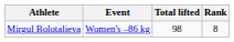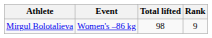Mirgul Bolotalieva | Rank: 8 -> 9
